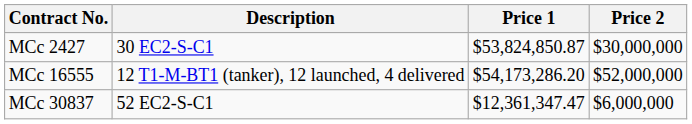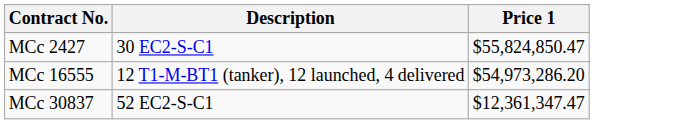- column: Price 2 | $30,000,000 | $52,000,000 | $6,000,000
MCc 2427 | Price 1: $53,824,850.87 -> $55,824,850.47
MCc 16555 | Price 1: $54,173,286.20 -> $54,973,286.20
